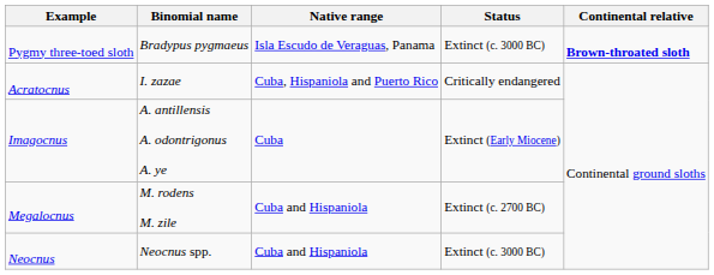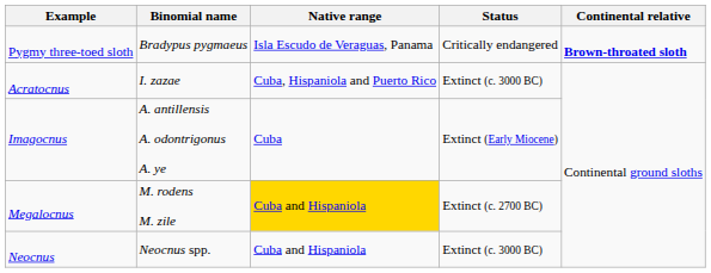Pygmy three-toed sloth | Status: Extinct (c. 3000 BC) -> Critically endangered
Acratocnus | Status: Critically endangered -> Extinct (c. 3000 BC)
Megalocnus | Native range: no background -> gold background
